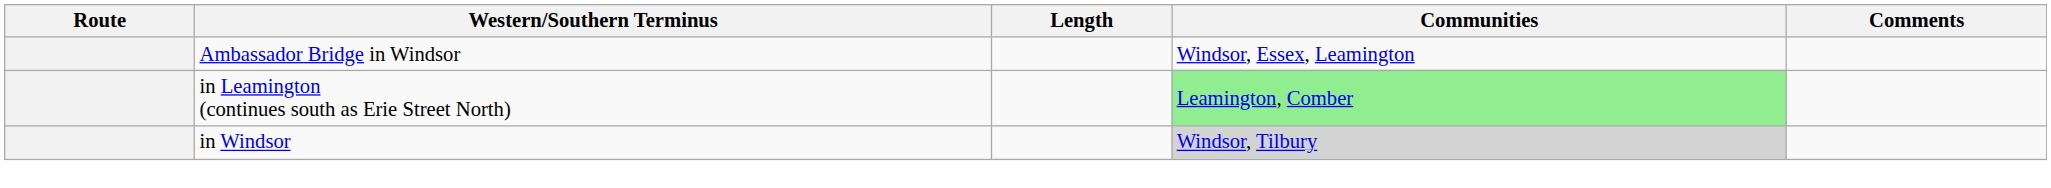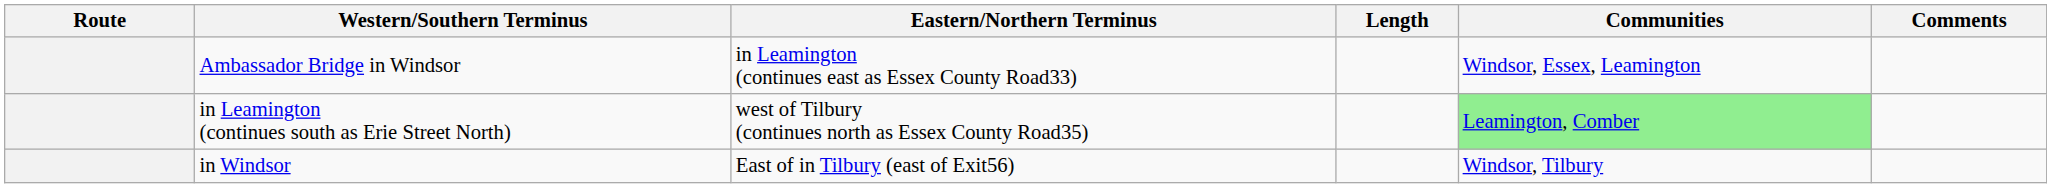+ column: Eastern/Northern Terminus | in Leamington (continues east as Essex County Road33) | west of Tilbury (continues north as Essex County Road35) | East of in Tilbury (east of Exit56)
in Windsor | Communities: lightgrey background -> no background
